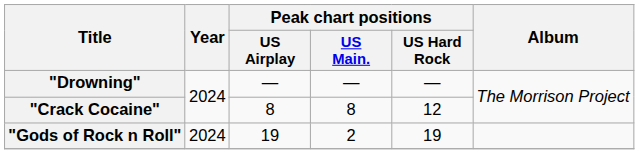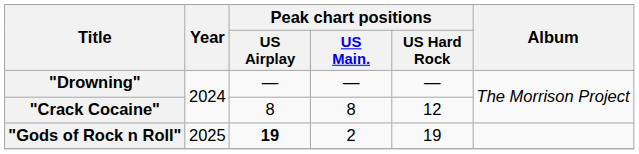"Gods of Rock n Roll" | Year: 2024 -> 2025
"Gods of Rock n Roll" | Peak chart positions / US Airplay: normal -> bold
